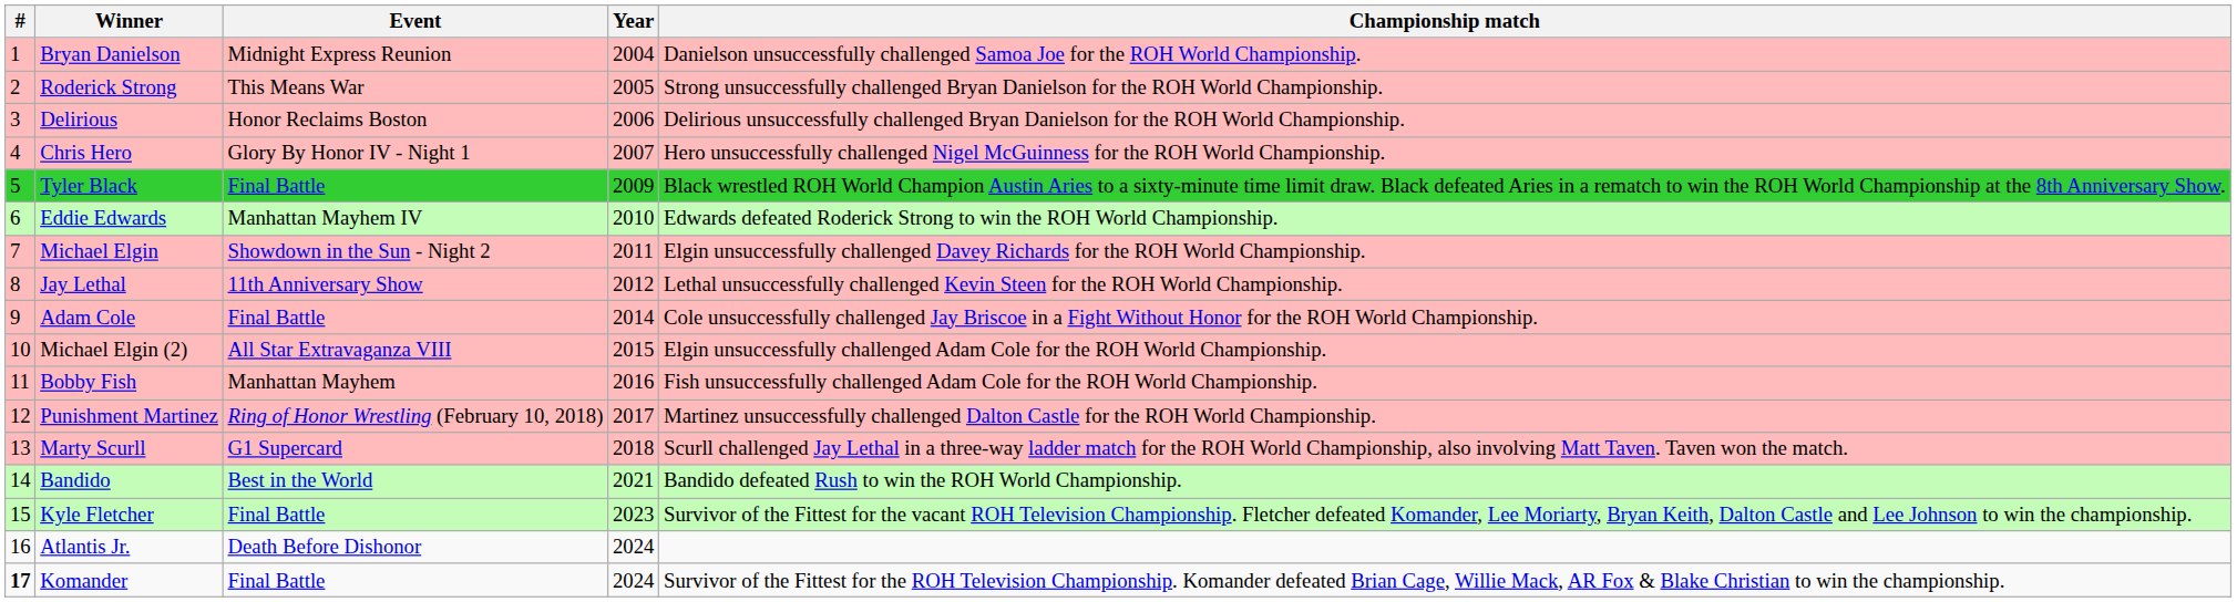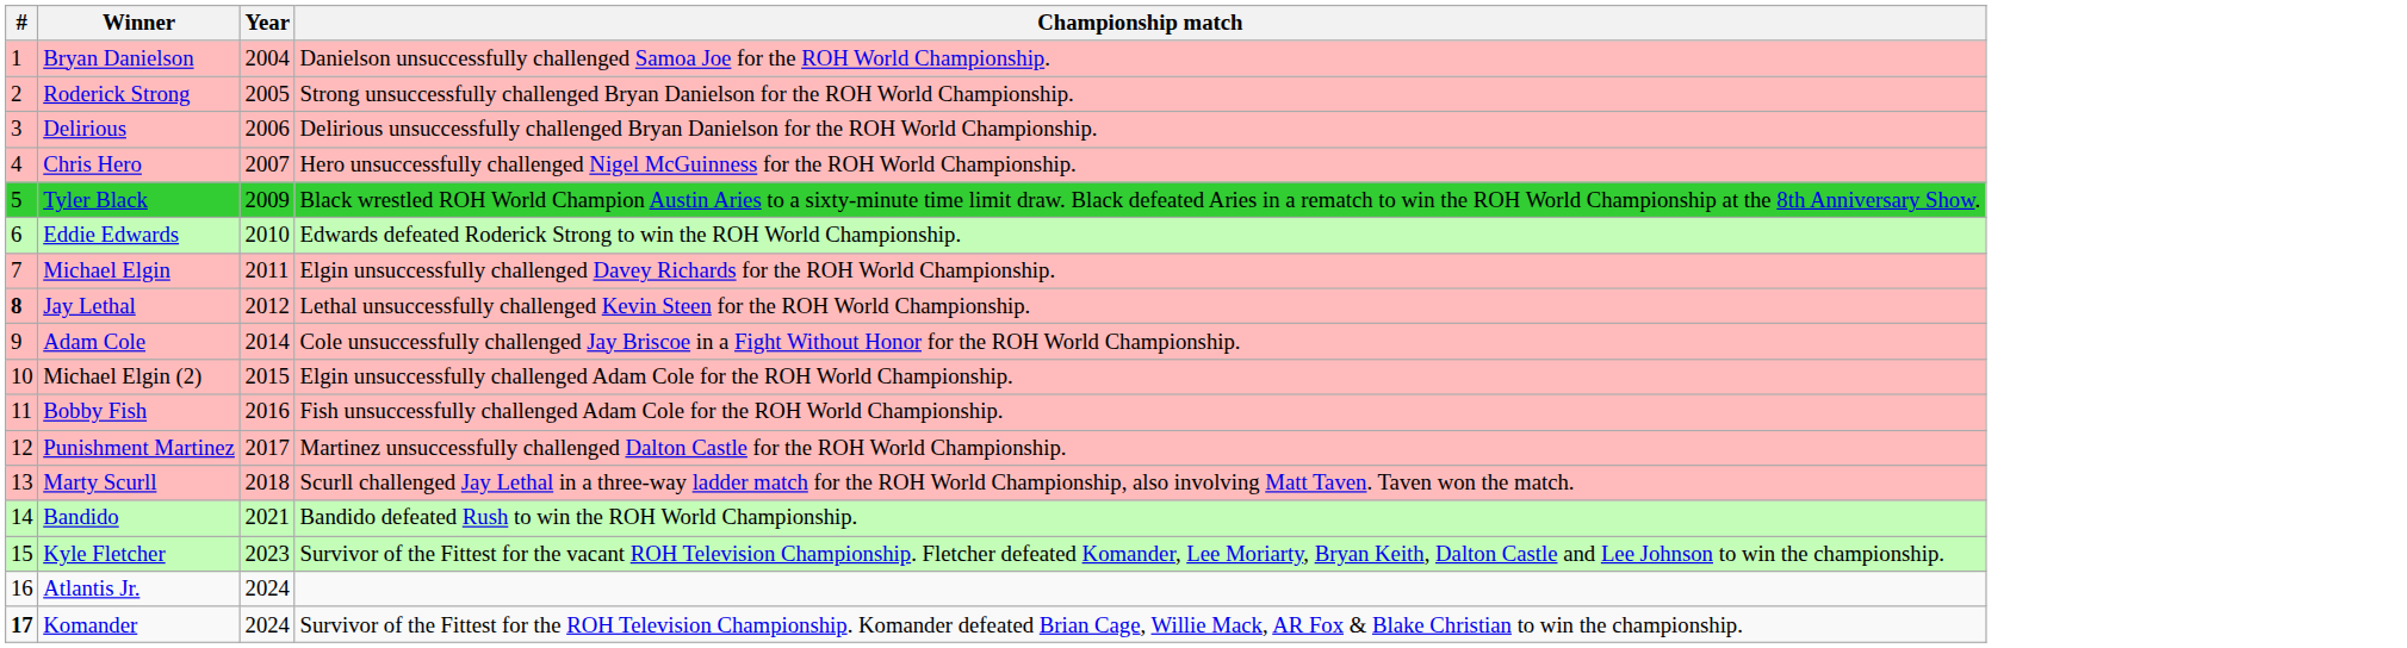- column: Event | Midnight Express Reunion | This Means War | Honor Reclaims Boston | Glory By Honor IV - Night 1 | Final Battle | Manhattan Mayhem IV | Showdown in the Sun - Night 2 | 11th Anniversary Show | Final Battle | All Star Extravaganza VIII | Manhattan Mayhem | Ring of Honor Wrestling (February 10, 2018) | G1 Supercard | Best in the World | Final Battle | Death Before Dishonor | Final Battle
Jay Lethal | #: normal -> bold
